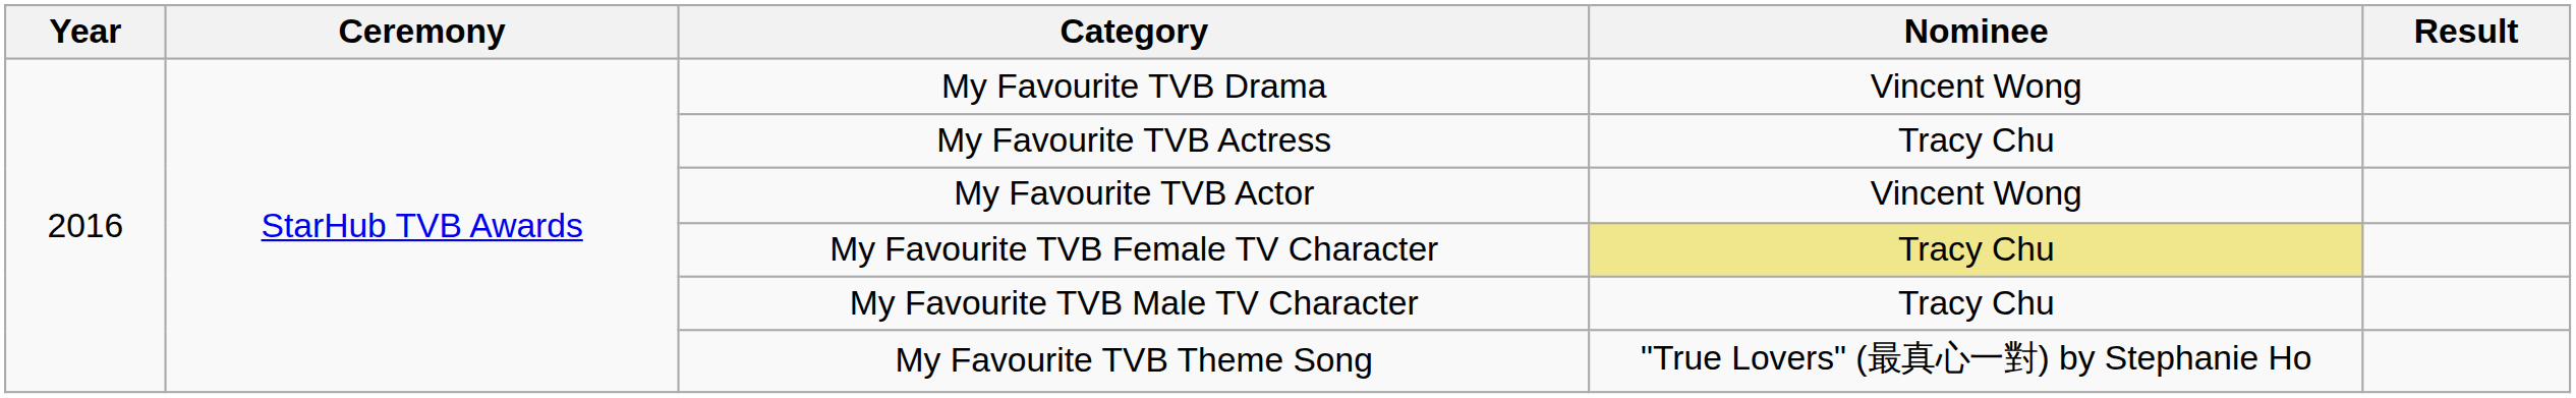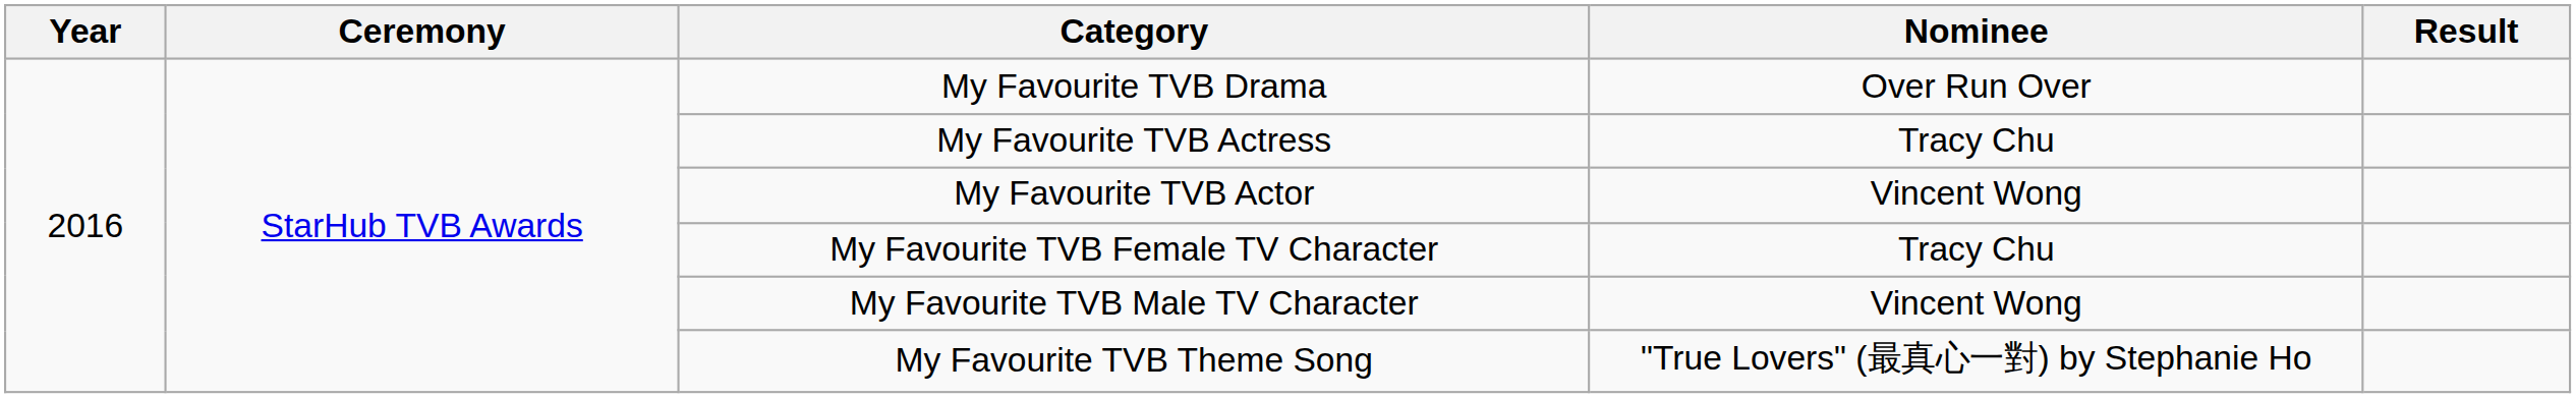My Favourite TVB Drama | Nominee: Vincent Wong -> Over Run Over
My Favourite TVB Female TV Character | Nominee: khaki background -> no background
My Favourite TVB Male TV Character | Nominee: Tracy Chu -> Vincent Wong
